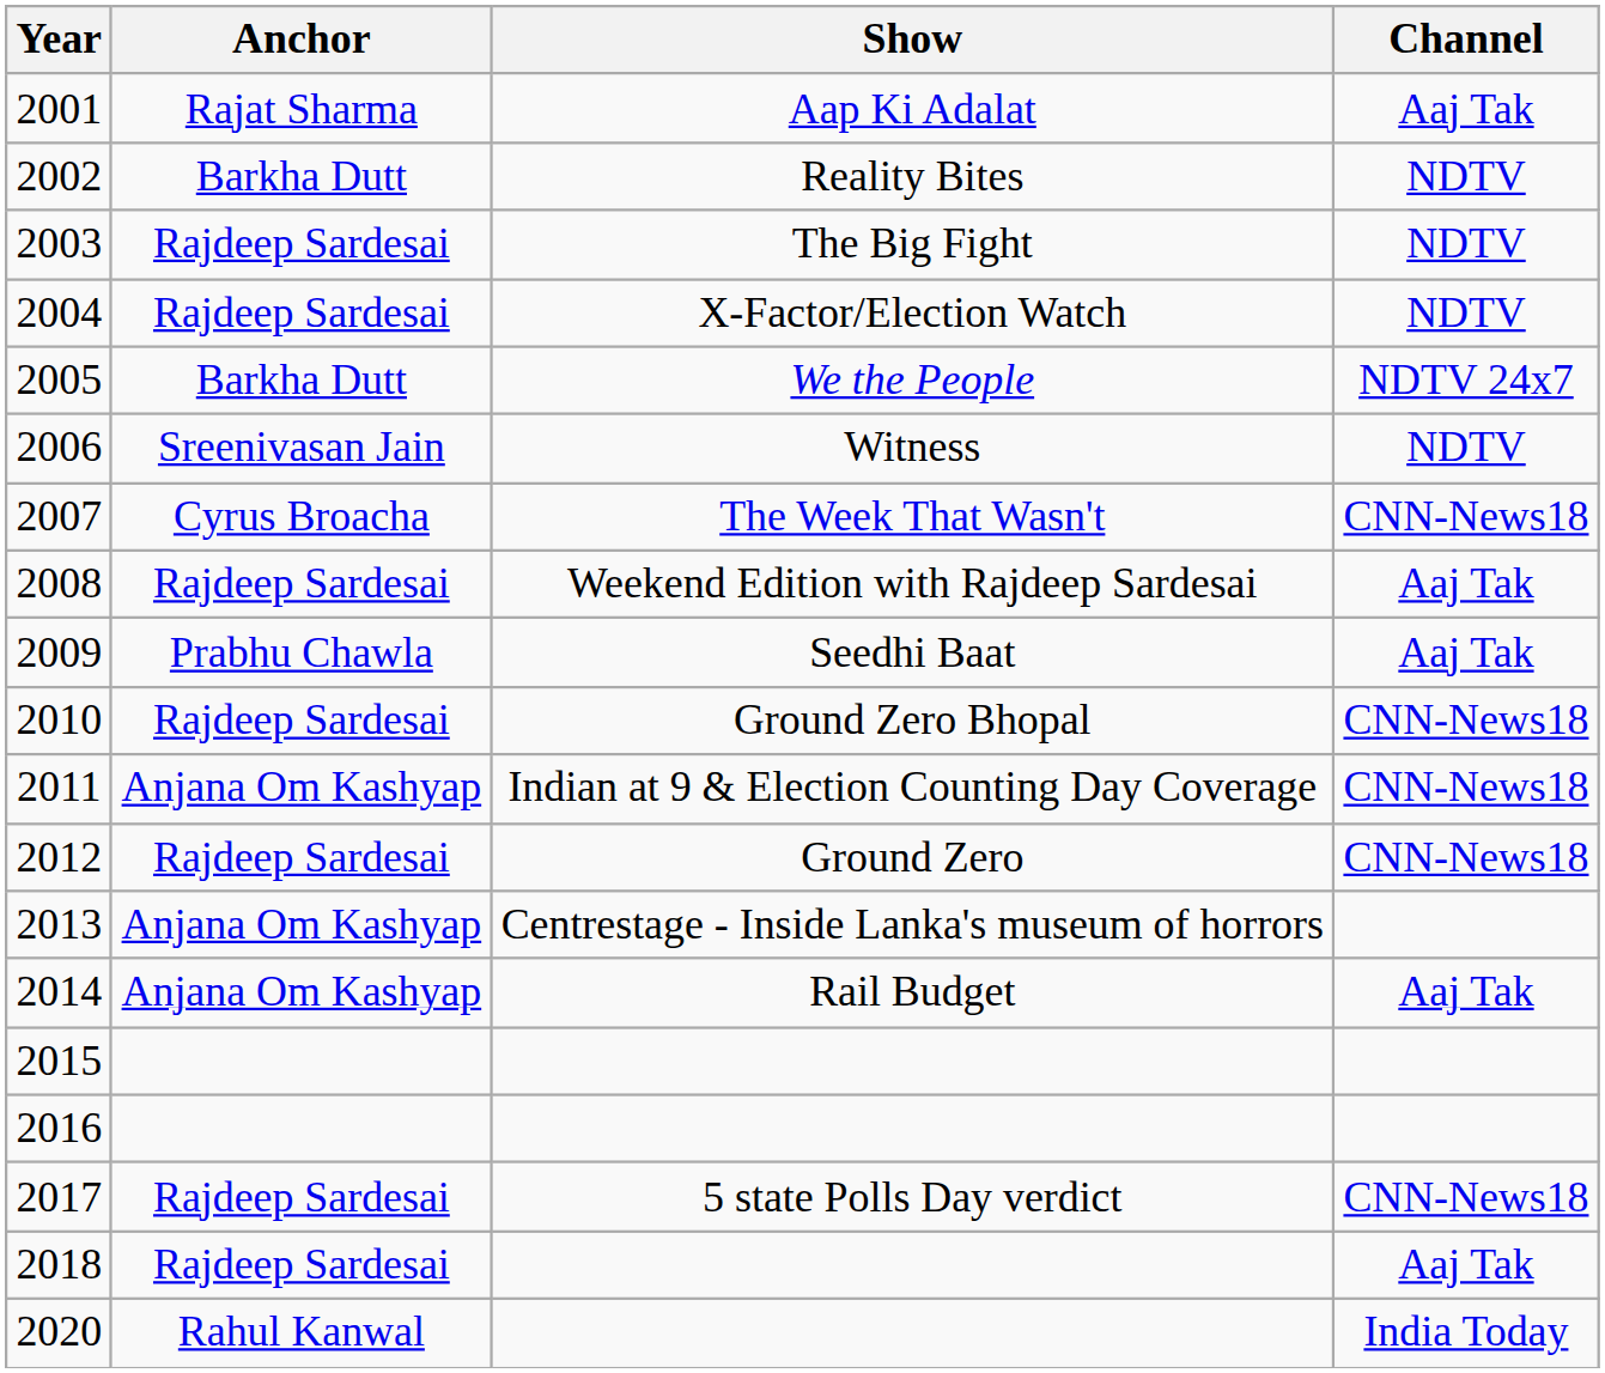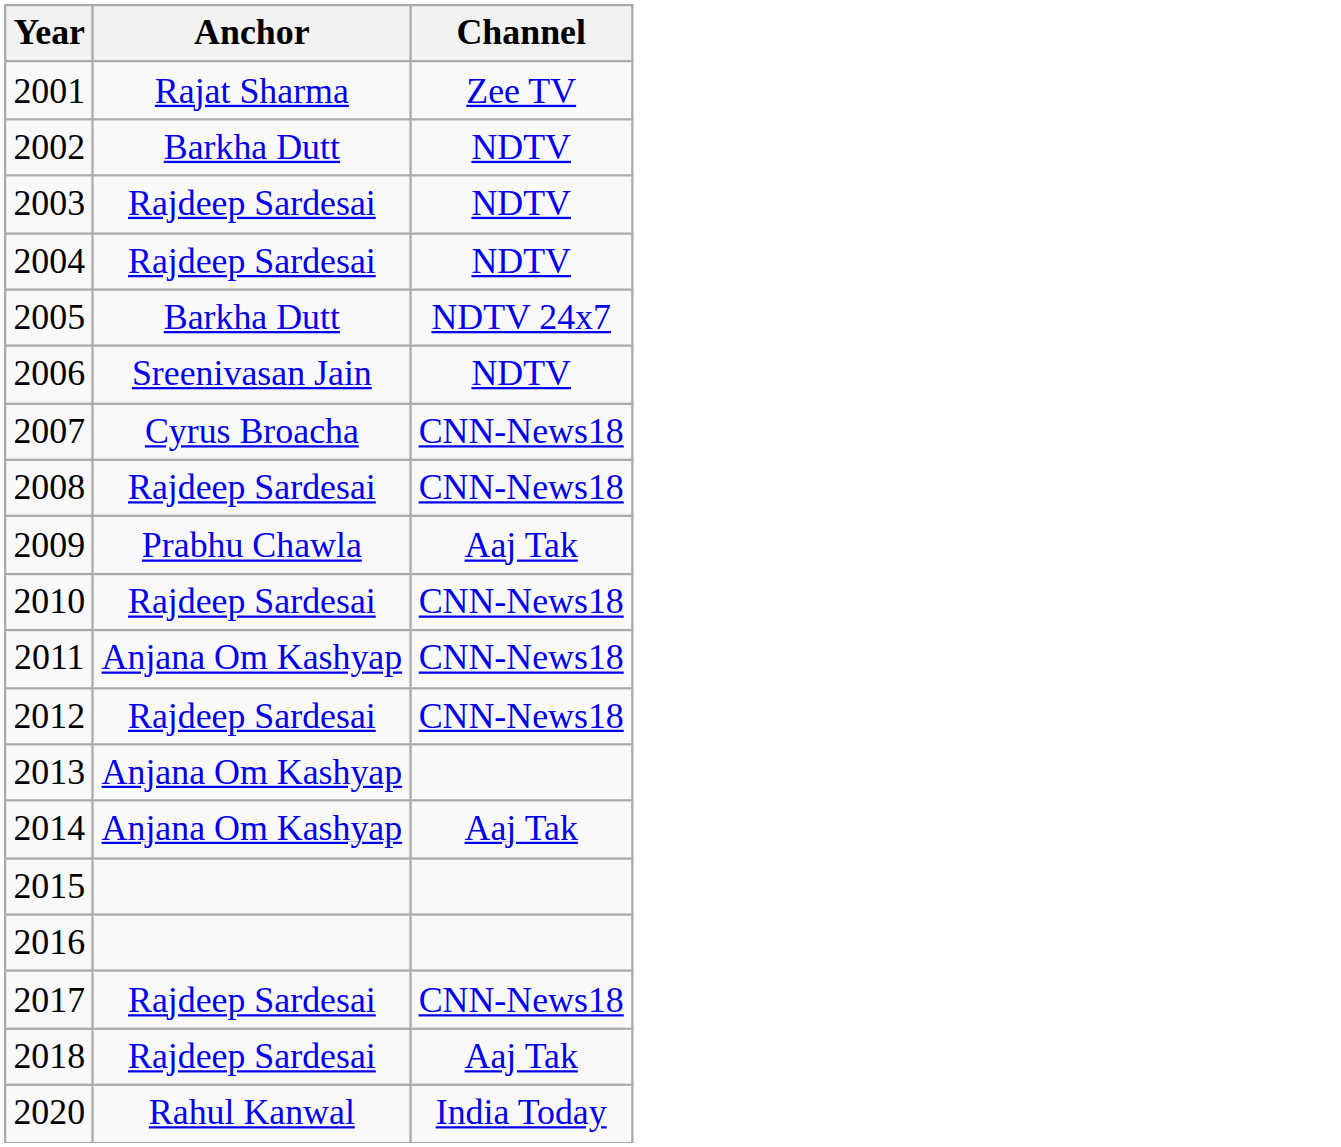- column: Show | Aap Ki Adalat | Reality Bites | The Big Fight | X-Factor/Election Watch | We the People | Witness | The Week That Wasn't | Weekend Edition with Rajdeep Sardesai | Seedhi Baat | Ground Zero Bhopal | Indian at 9 & Election Counting Day Coverage | Ground Zero | Centrestage - Inside Lanka's museum of horrors | Rail Budget | 5 state Polls Day verdict
2001 | Channel: Aaj Tak -> Zee TV
2008 | Channel: Aaj Tak -> CNN-News18
